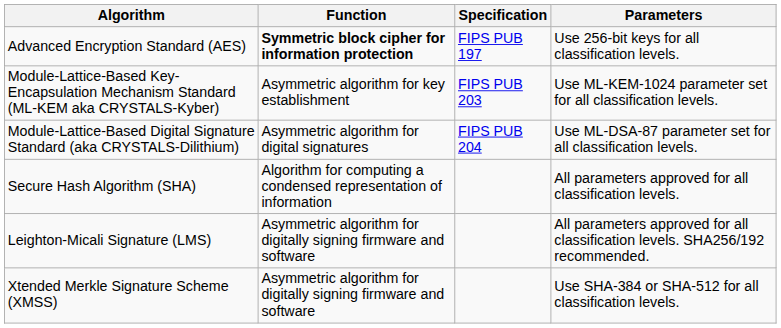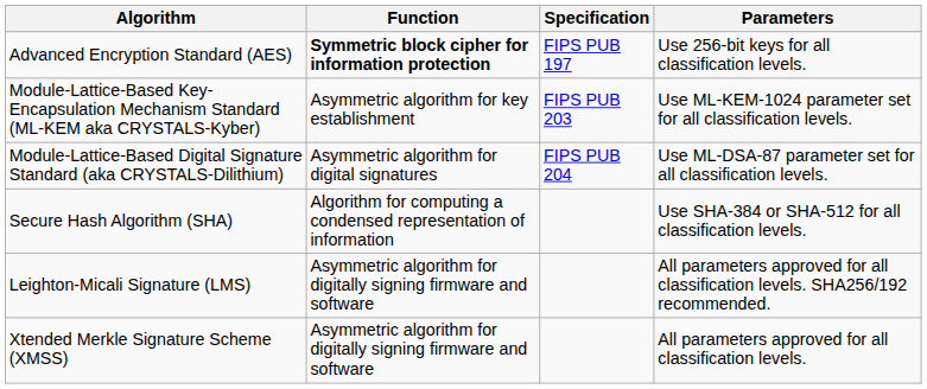Secure Hash Algorithm (SHA) | Parameters: All parameters approved for all classification levels. -> Use SHA-384 or SHA-512 for all classification levels.
Xtended Merkle Signature Scheme (XMSS) | Parameters: Use SHA-384 or SHA-512 for all classification levels. -> All parameters approved for all classification levels.
